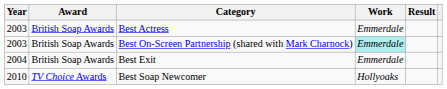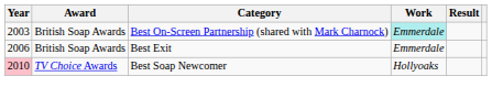- row: 2003 | British Soap Awards | Best Actress | Emmerdale
Best Exit | Year: 2004 -> 2006
Best Soap Newcomer | Year: no background -> pink background
